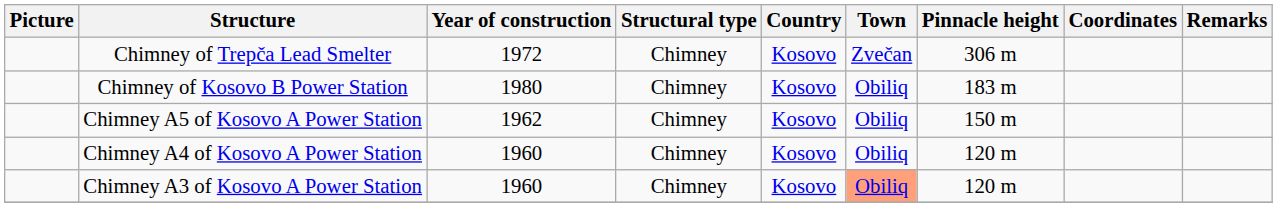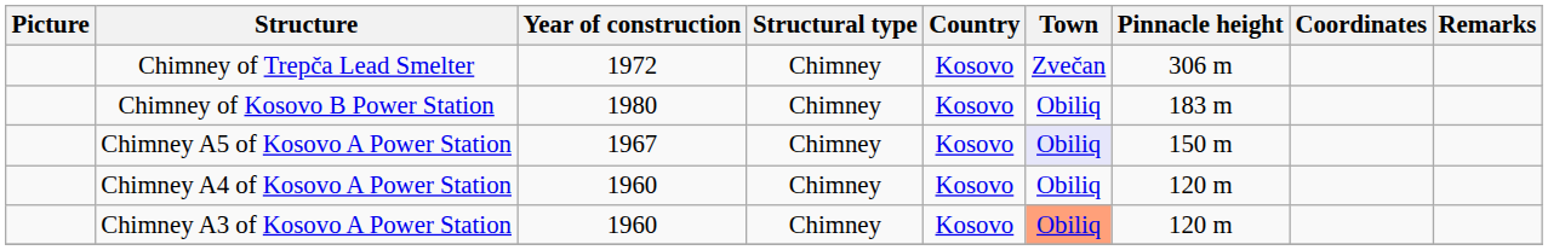Chimney A5 of Kosovo A Power Station | Year of construction: 1962 -> 1967
Chimney A5 of Kosovo A Power Station | Town: no background -> lavender background
